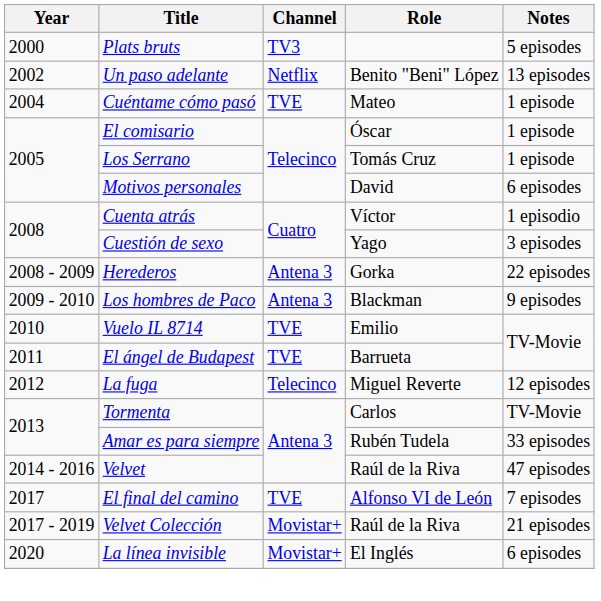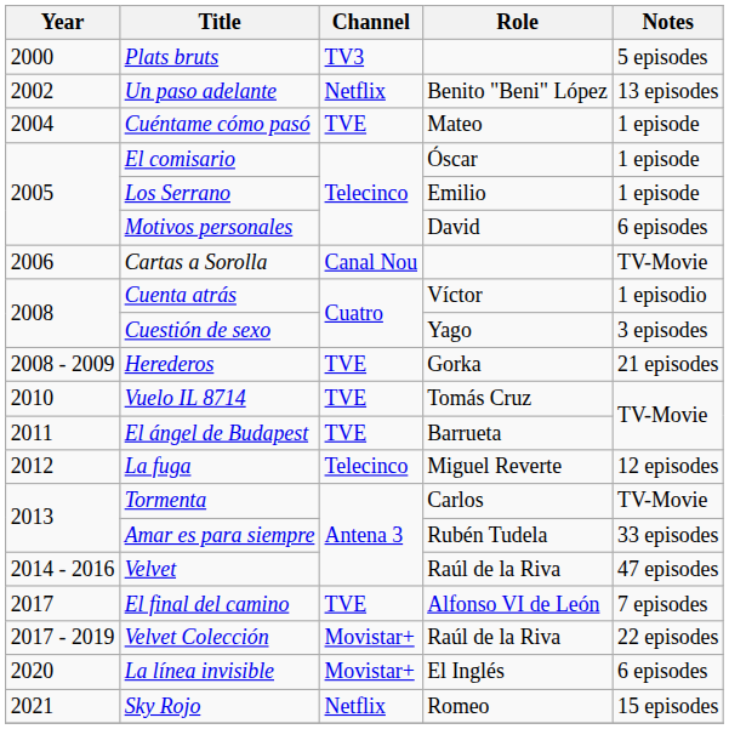Los Serrano | Role: Tomás Cruz -> Emilio
+ row: 2006 | Cartas a Sorolla | Canal Nou | TV-Movie
Herederos | Channel: Antena 3 -> TVE
Herederos | Notes: 22 episodes -> 21 episodes
- row: 2009 - 2010 | Los hombres de Paco | Antena 3 | Blackman | 9 episodes
Vuelo IL 8714 | Role: Emilio -> Tomás Cruz
Velvet Colección | Notes: 21 episodes -> 22 episodes
+ row: 2021 | Sky Rojo | Netflix | Romeo | 15 episodes
